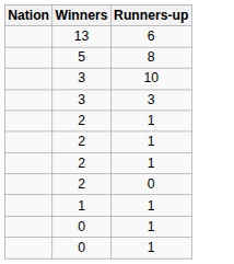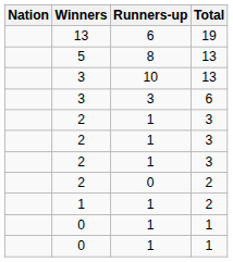+ column: Total | 19 | 13 | 13 | 6 | 3 | 3 | 3 | 2 | 2 | 1 | 1
